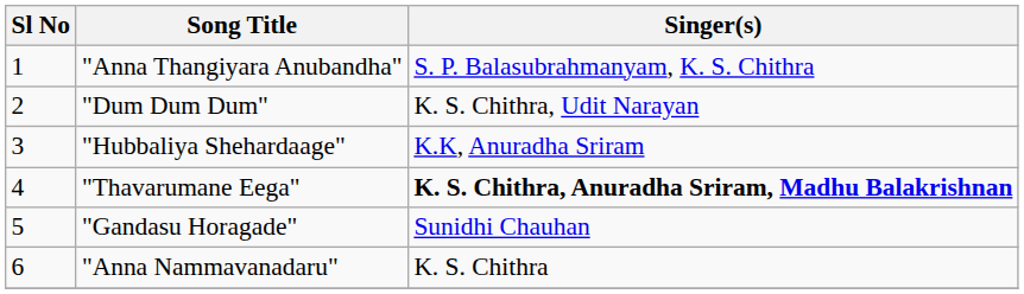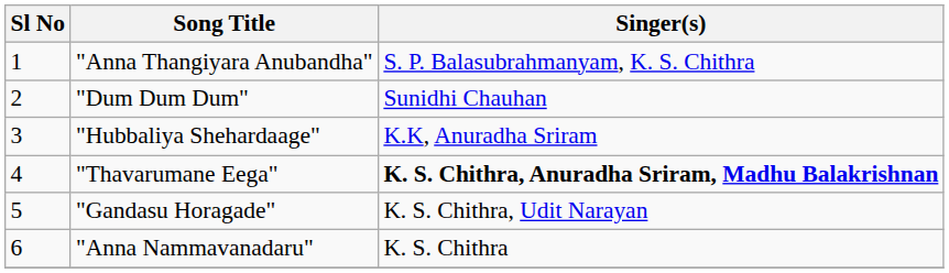"Dum Dum Dum" | Singer(s): K. S. Chithra, Udit Narayan -> Sunidhi Chauhan
"Gandasu Horagade" | Singer(s): Sunidhi Chauhan -> K. S. Chithra, Udit Narayan
